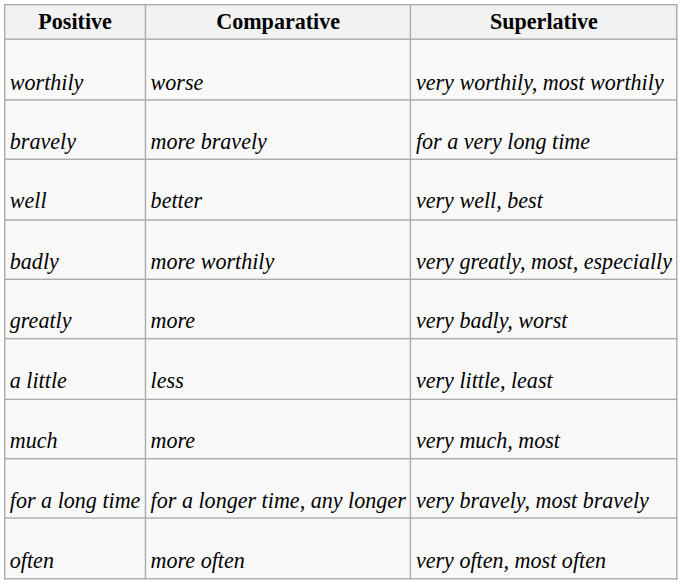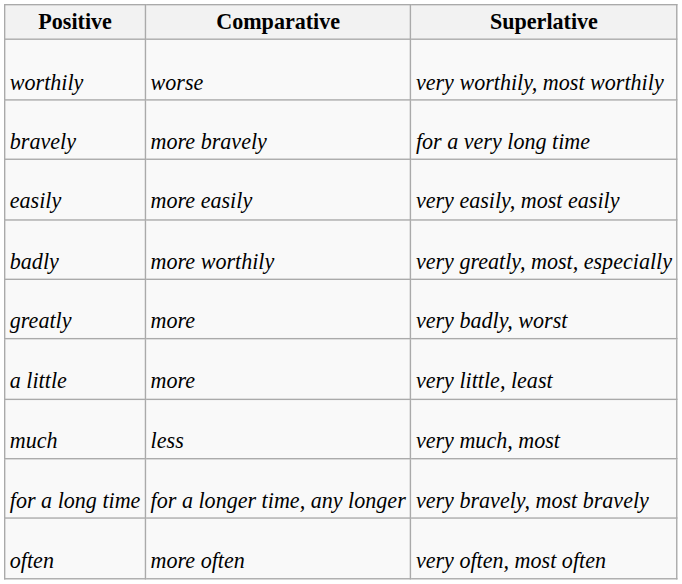+ row: easily | more easily | very easily, most easily
- row: well | better | very well, best
a little | Comparative: less -> more
much | Comparative: more -> less
